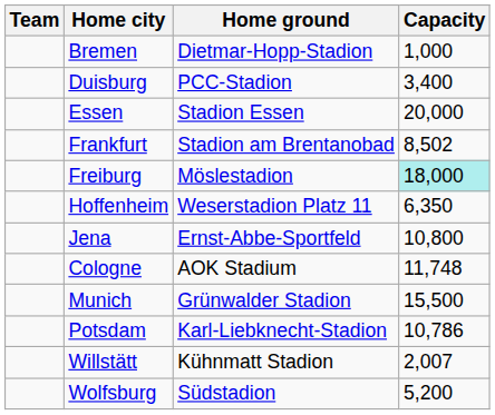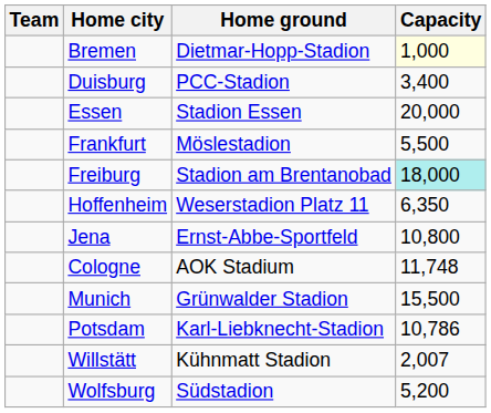Bremen | Capacity: no background -> lightyellow background
Frankfurt | Home ground: Stadion am Brentanobad -> Möslestadion
Frankfurt | Capacity: 8,502 -> 5,500
Freiburg | Home ground: Möslestadion -> Stadion am Brentanobad
